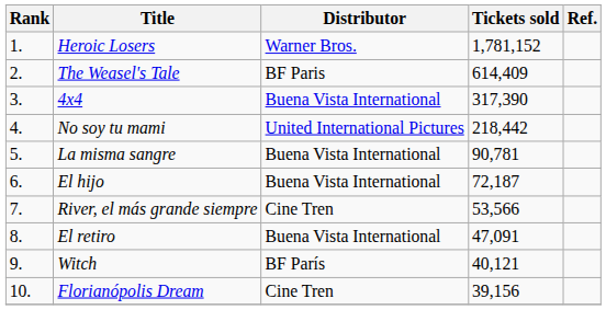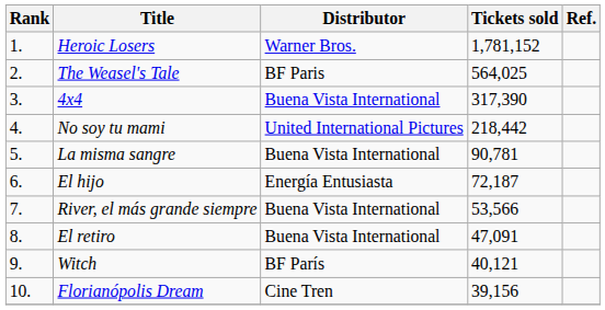The Weasel's Tale | Tickets sold: 614,409 -> 564,025
El hijo | Distributor: Buena Vista International -> Energía Entusiasta
River, el más grande siempre | Distributor: Cine Tren -> Buena Vista International
